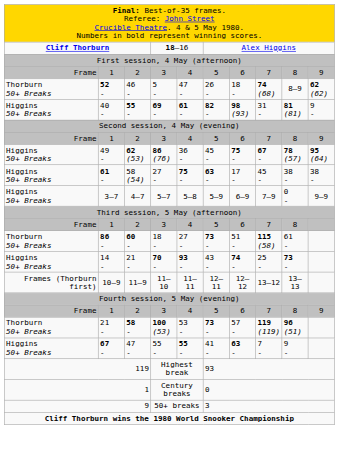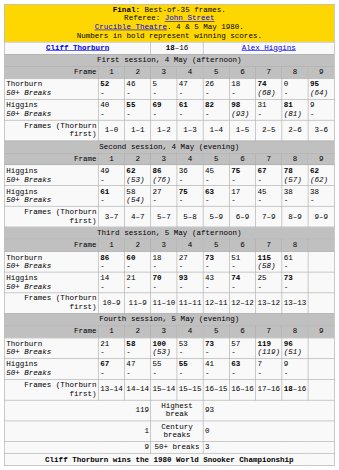46 - | column 9: 8–9 -> 0 -
46 - | column 10: 62 (62) -> 95 (64)
+ row: Frames (Thorburn first) | 1–0 | 1–1 | 1–2 | 1–3 | 1–4 | 1–5 | 2–5 | 2–6 | 3–6
62 (53) | column 10: 95 (64) -> 62 (62)
4–7 | column 1: Higgins 50+ Breaks -> Frames (Thorburn first)
4–7 | column 9: 0 - -> 8–9
+ row: Frames (Thorburn first) | 13–14 | 14–14 | 15–14 | 15–15 | 16–15 | 16–16 | 17–16 | 18–16
